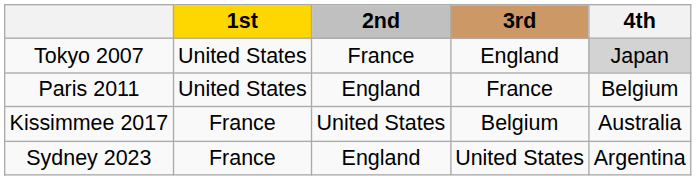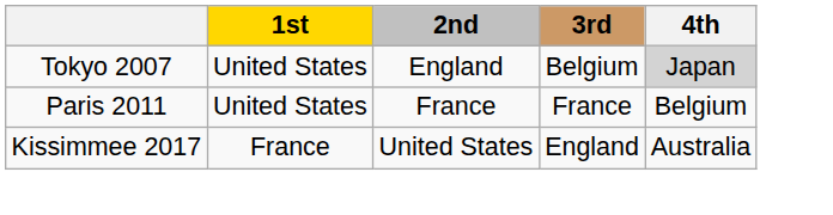Tokyo 2007 | 2nd: France -> England
Tokyo 2007 | 3rd: England -> Belgium
Paris 2011 | 2nd: England -> France
Kissimmee 2017 | 3rd: Belgium -> England
- row: Sydney 2023 | France | England | United States | Argentina
